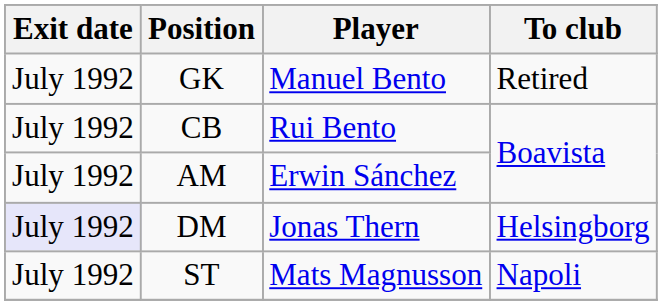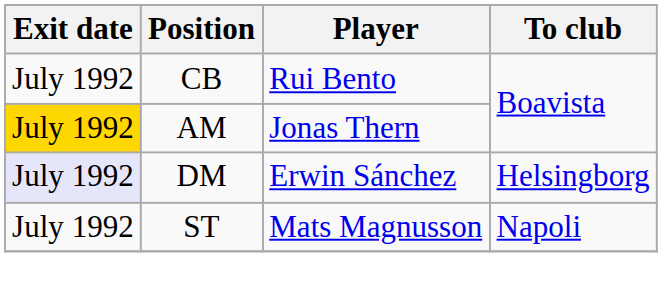- row: July 1992 | GK | Manuel Bento | Retired
AM | Exit date: no background -> gold background
AM | Player: Erwin Sánchez -> Jonas Thern
DM | Player: Jonas Thern -> Erwin Sánchez
